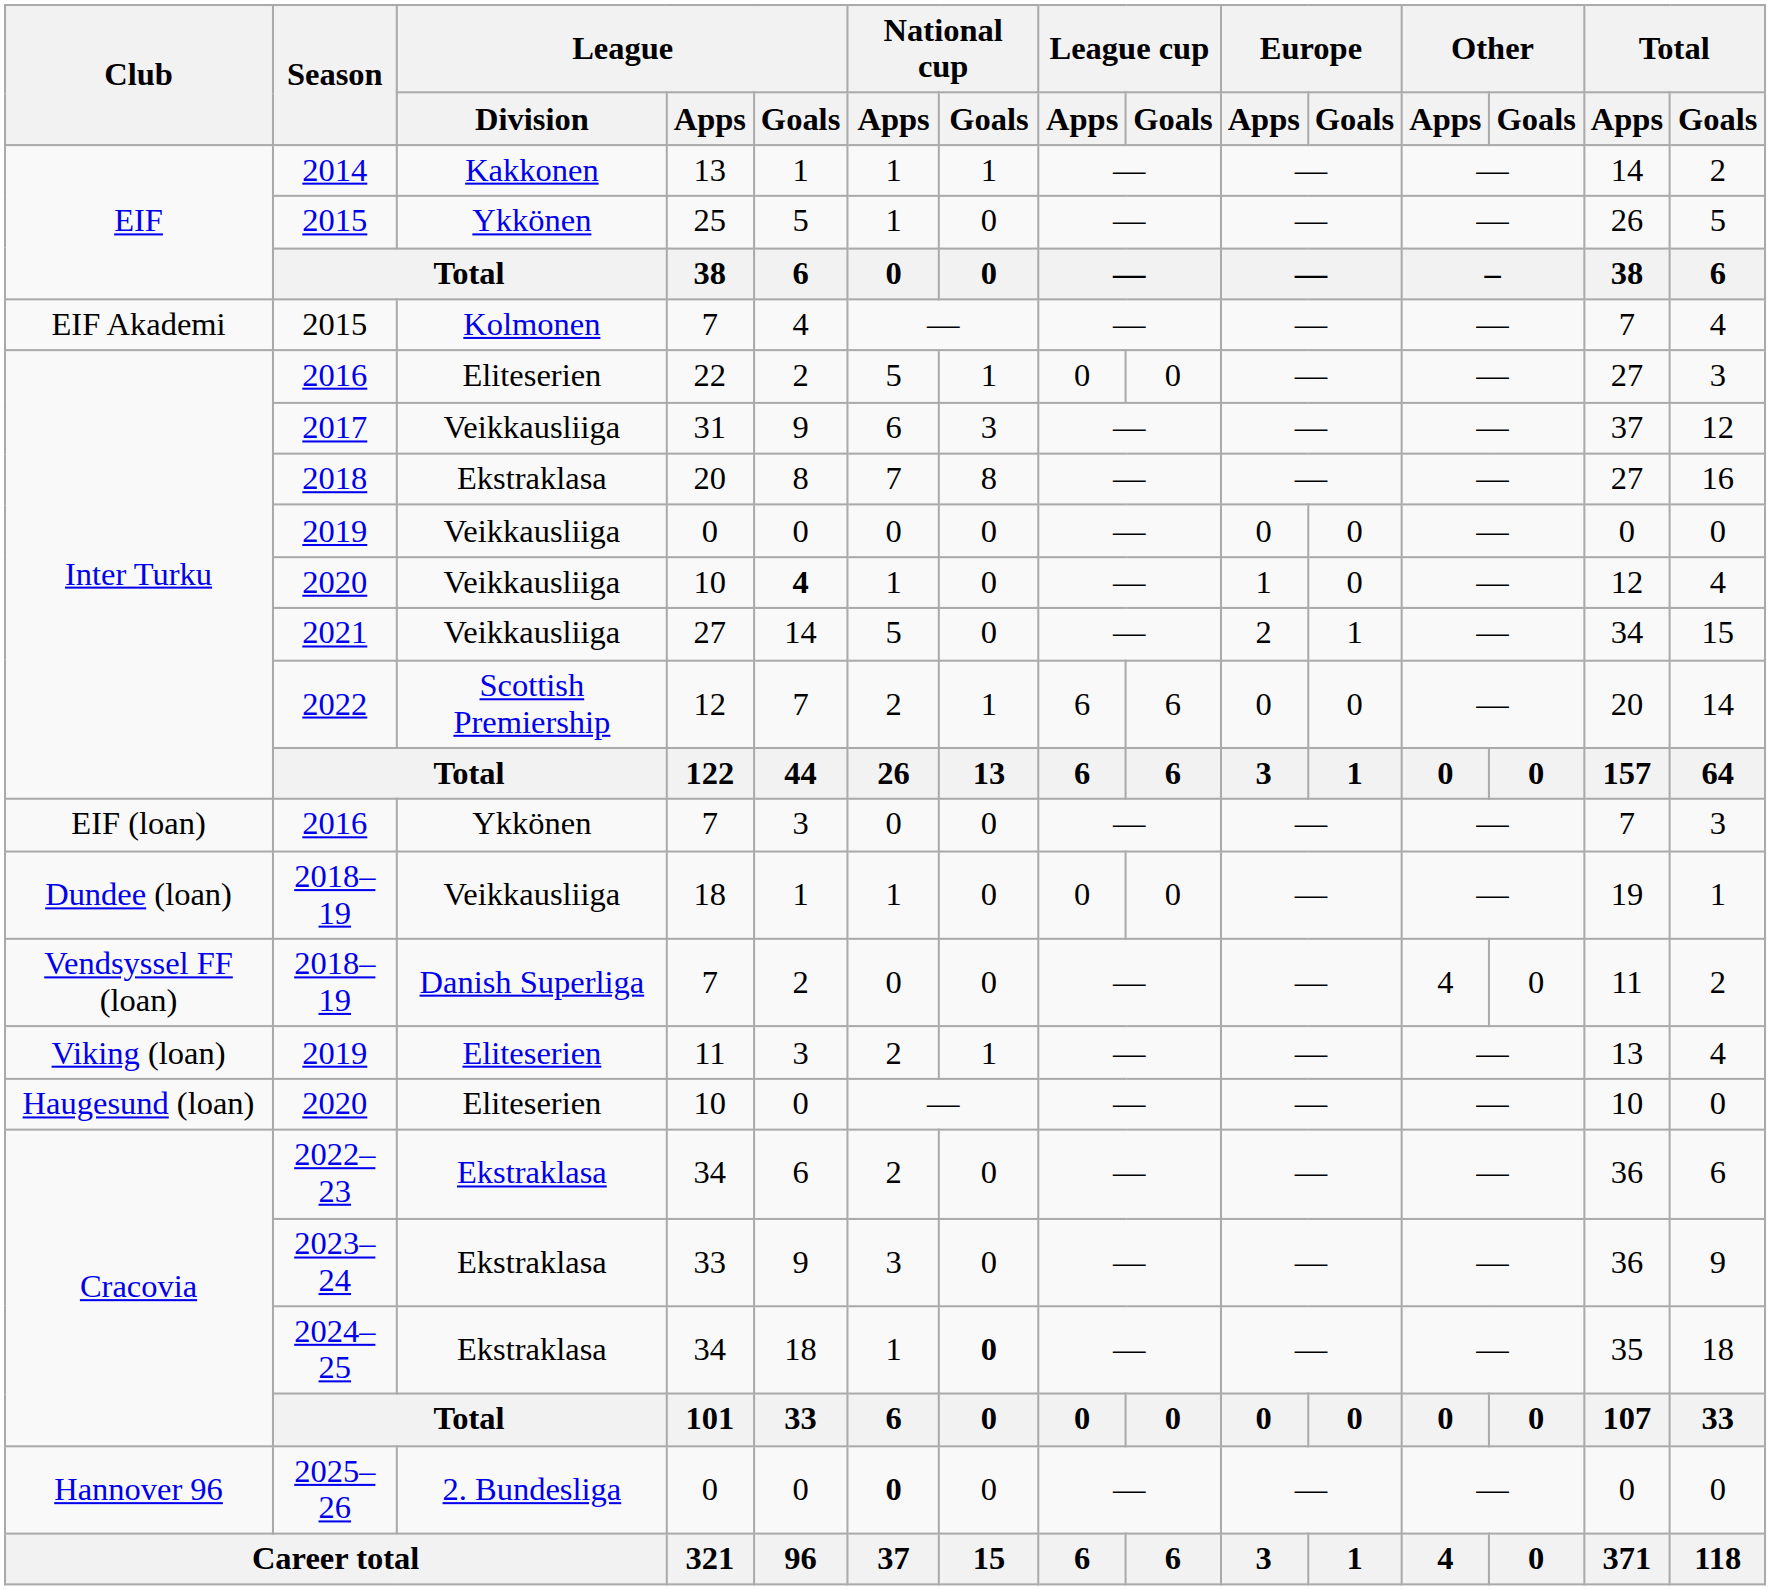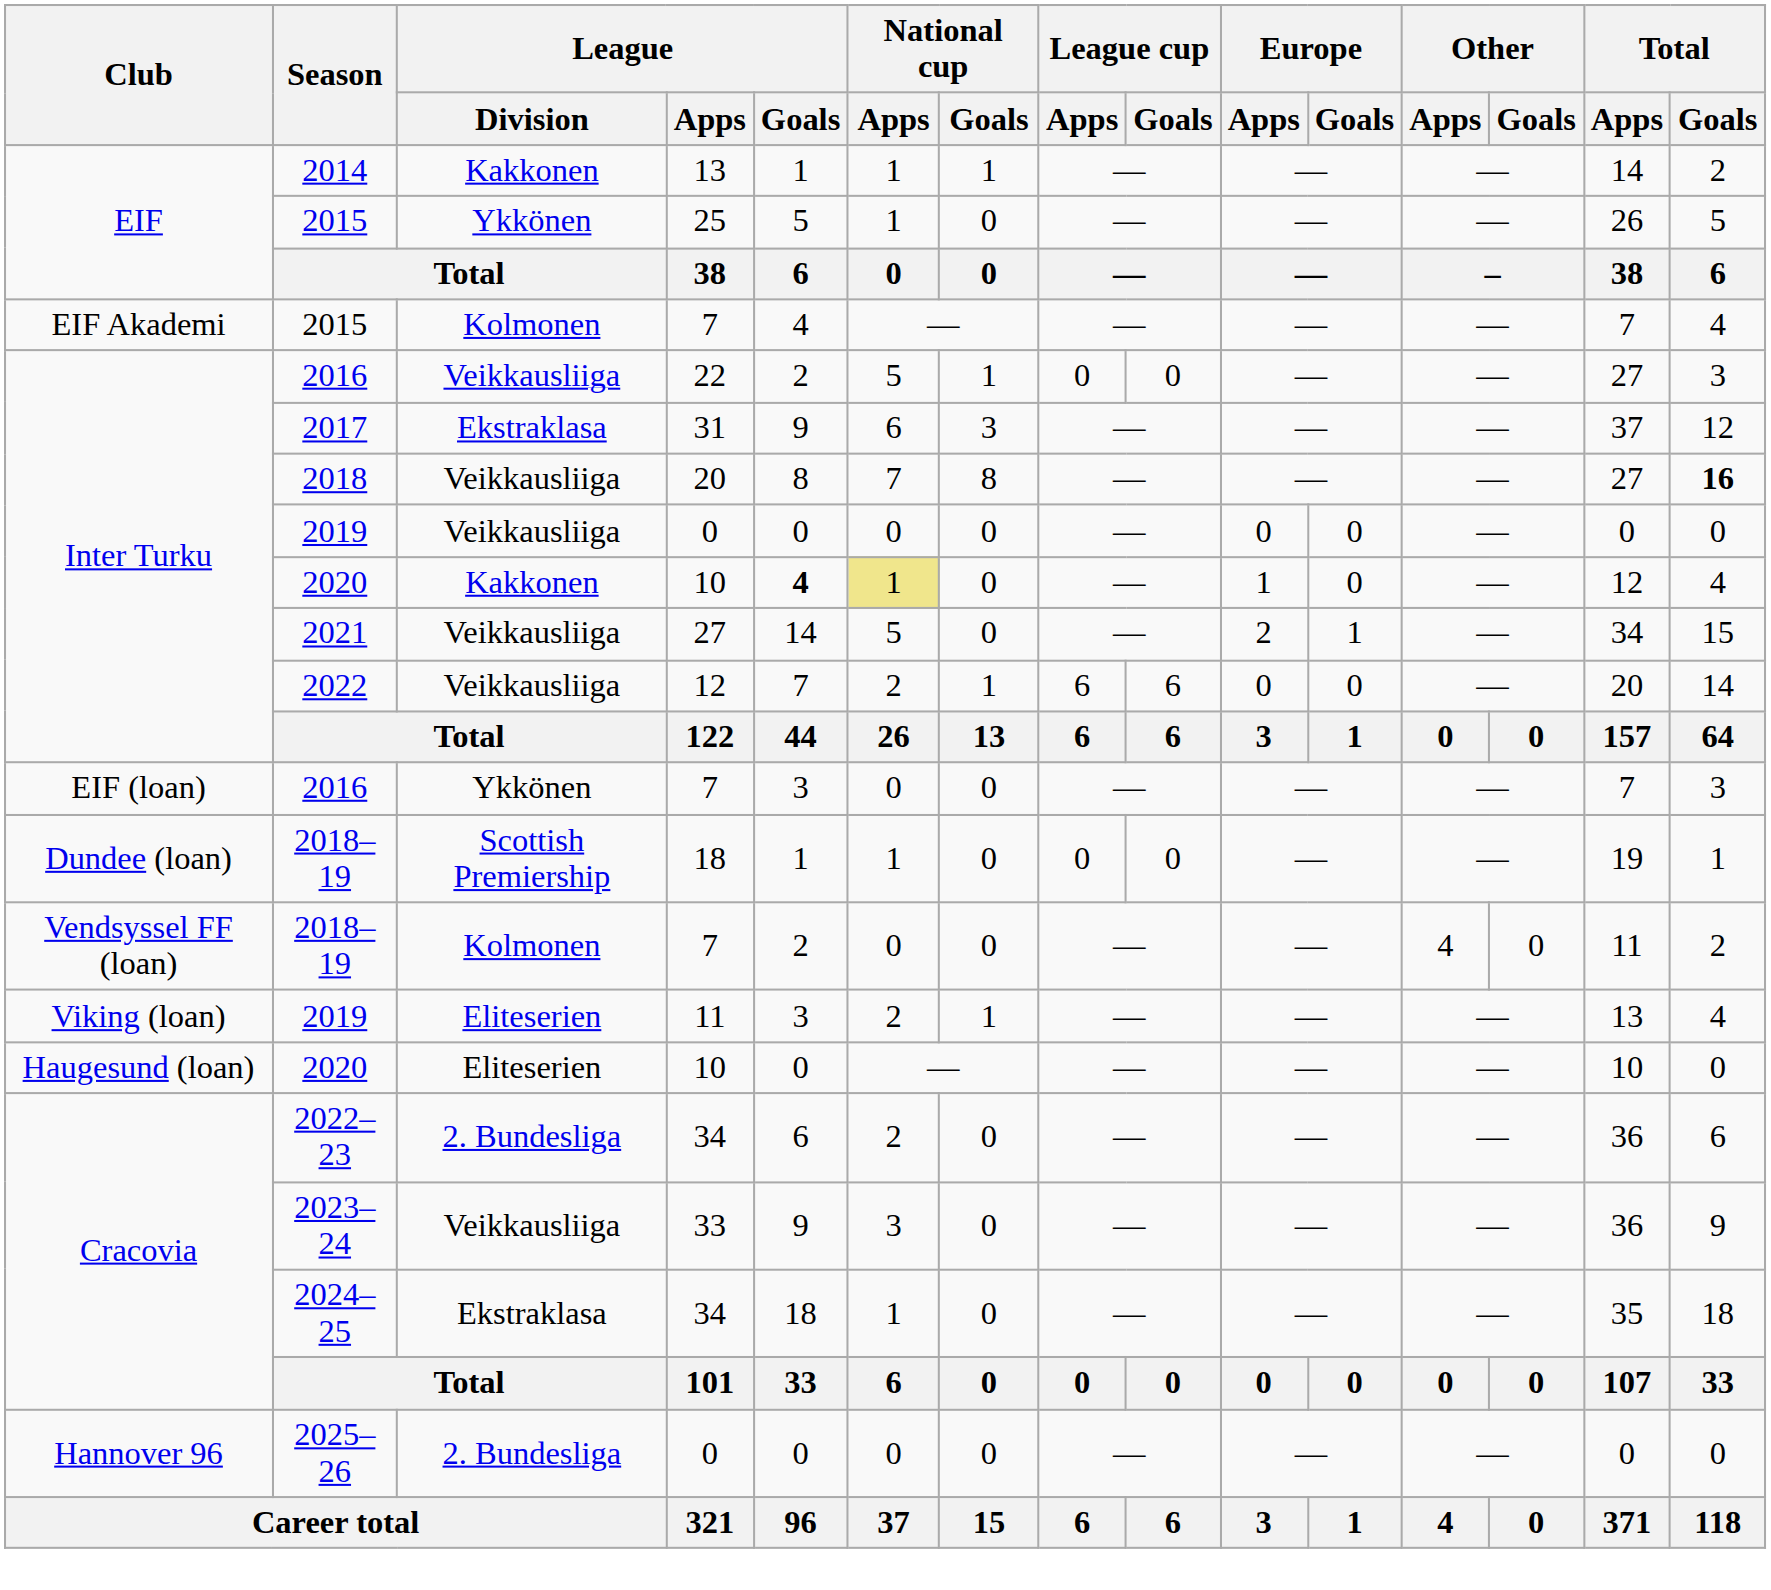Inter Turku / 2016 | League / Division: Eliteserien -> Veikkausliiga
2017 | League / Division: Veikkausliiga -> Ekstraklasa
2018 | League / Division: Ekstraklasa -> Veikkausliiga
2018 | Total / Goals: normal -> bold
Inter Turku / 2020 | League / Division: Veikkausliiga -> Kakkonen
Inter Turku / 2020 | National cup / Apps: no background -> khaki background
2022 | League / Division: Scottish Premiership -> Veikkausliiga
Dundee (loan) / 2018–19 | League / Division: Veikkausliiga -> Scottish Premiership
Vendsyssel FF (loan) / 2018–19 | League / Division: Danish Superliga -> Kolmonen
2022–23 | League / Division: Ekstraklasa -> 2. Bundesliga
2023–24 | League / Division: Ekstraklasa -> Veikkausliiga
2024–25 | National cup / Goals: bold -> normal
2025–26 | National cup / Apps: bold -> normal
